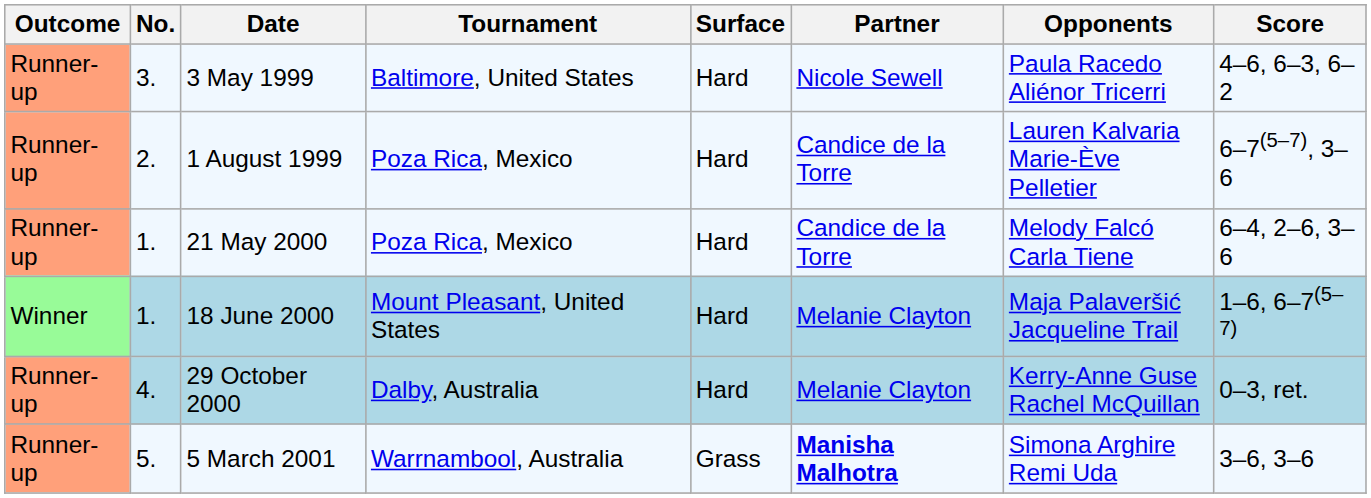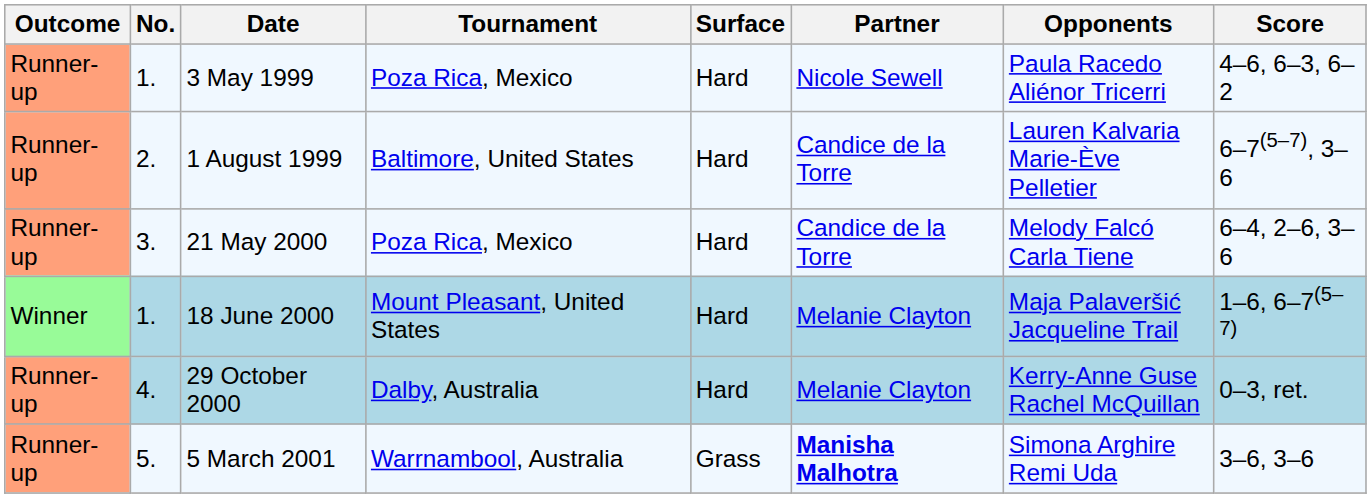3 May 1999 | No.: 3. -> 1.
3 May 1999 | Tournament: Baltimore, United States -> Poza Rica, Mexico
1 August 1999 | Tournament: Poza Rica, Mexico -> Baltimore, United States
21 May 2000 | No.: 1. -> 3.
